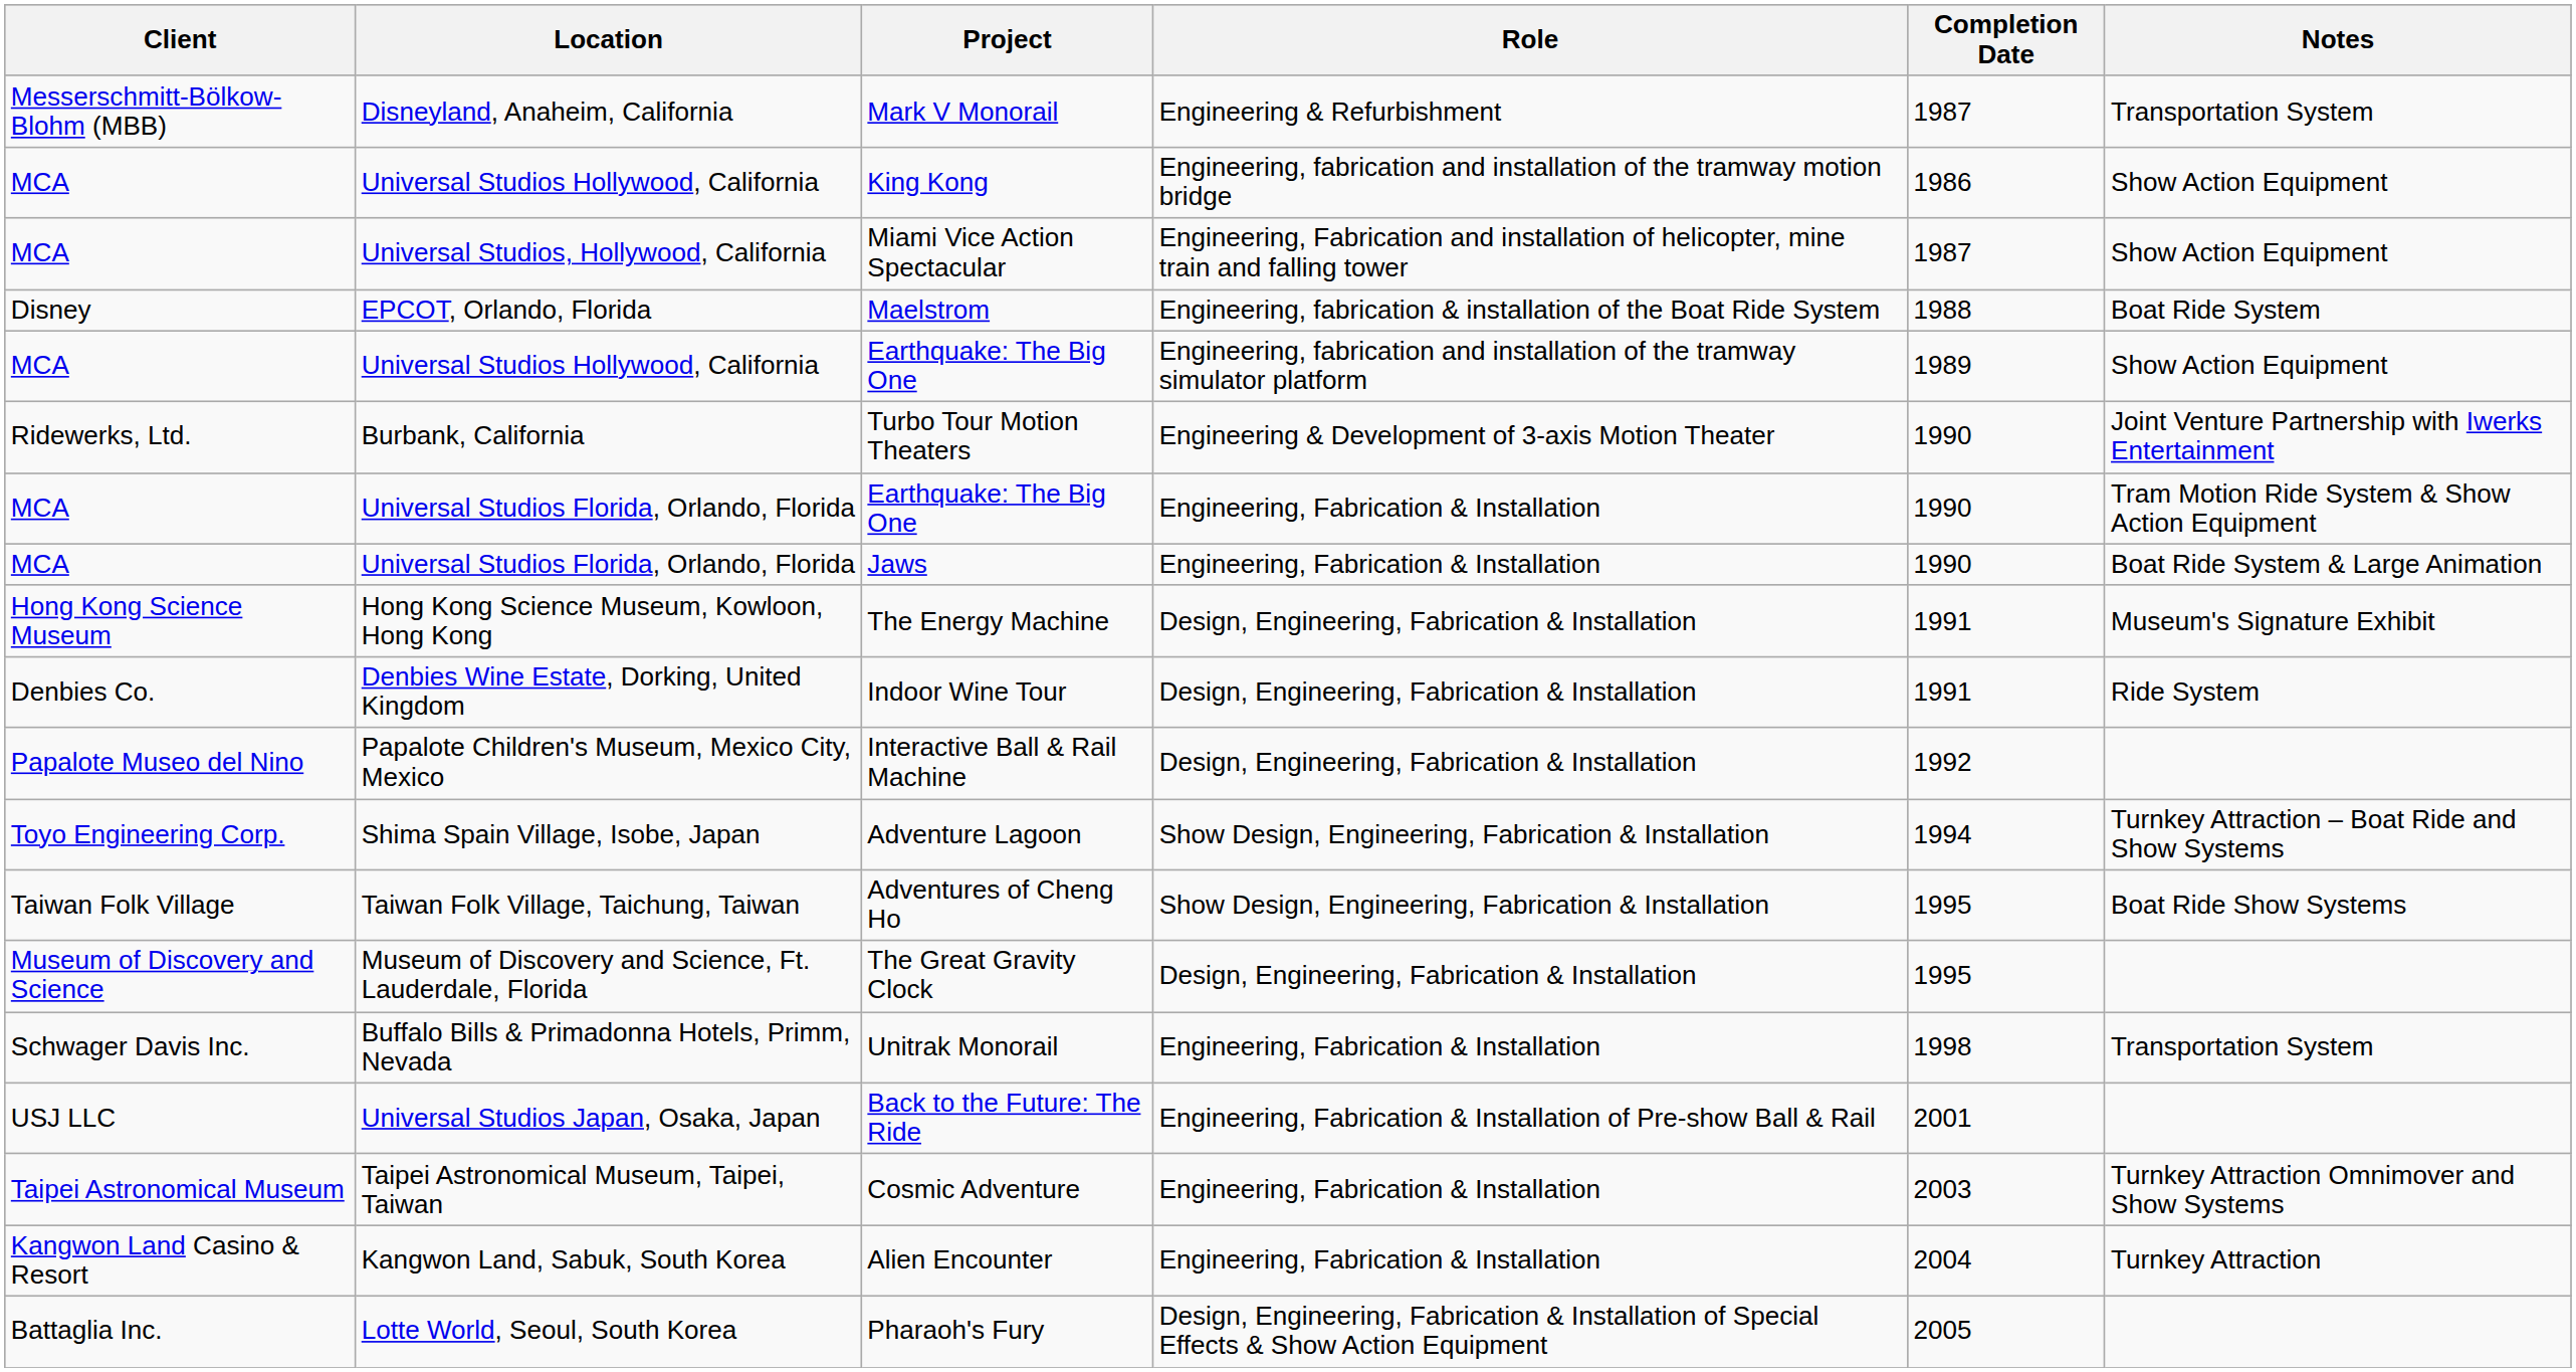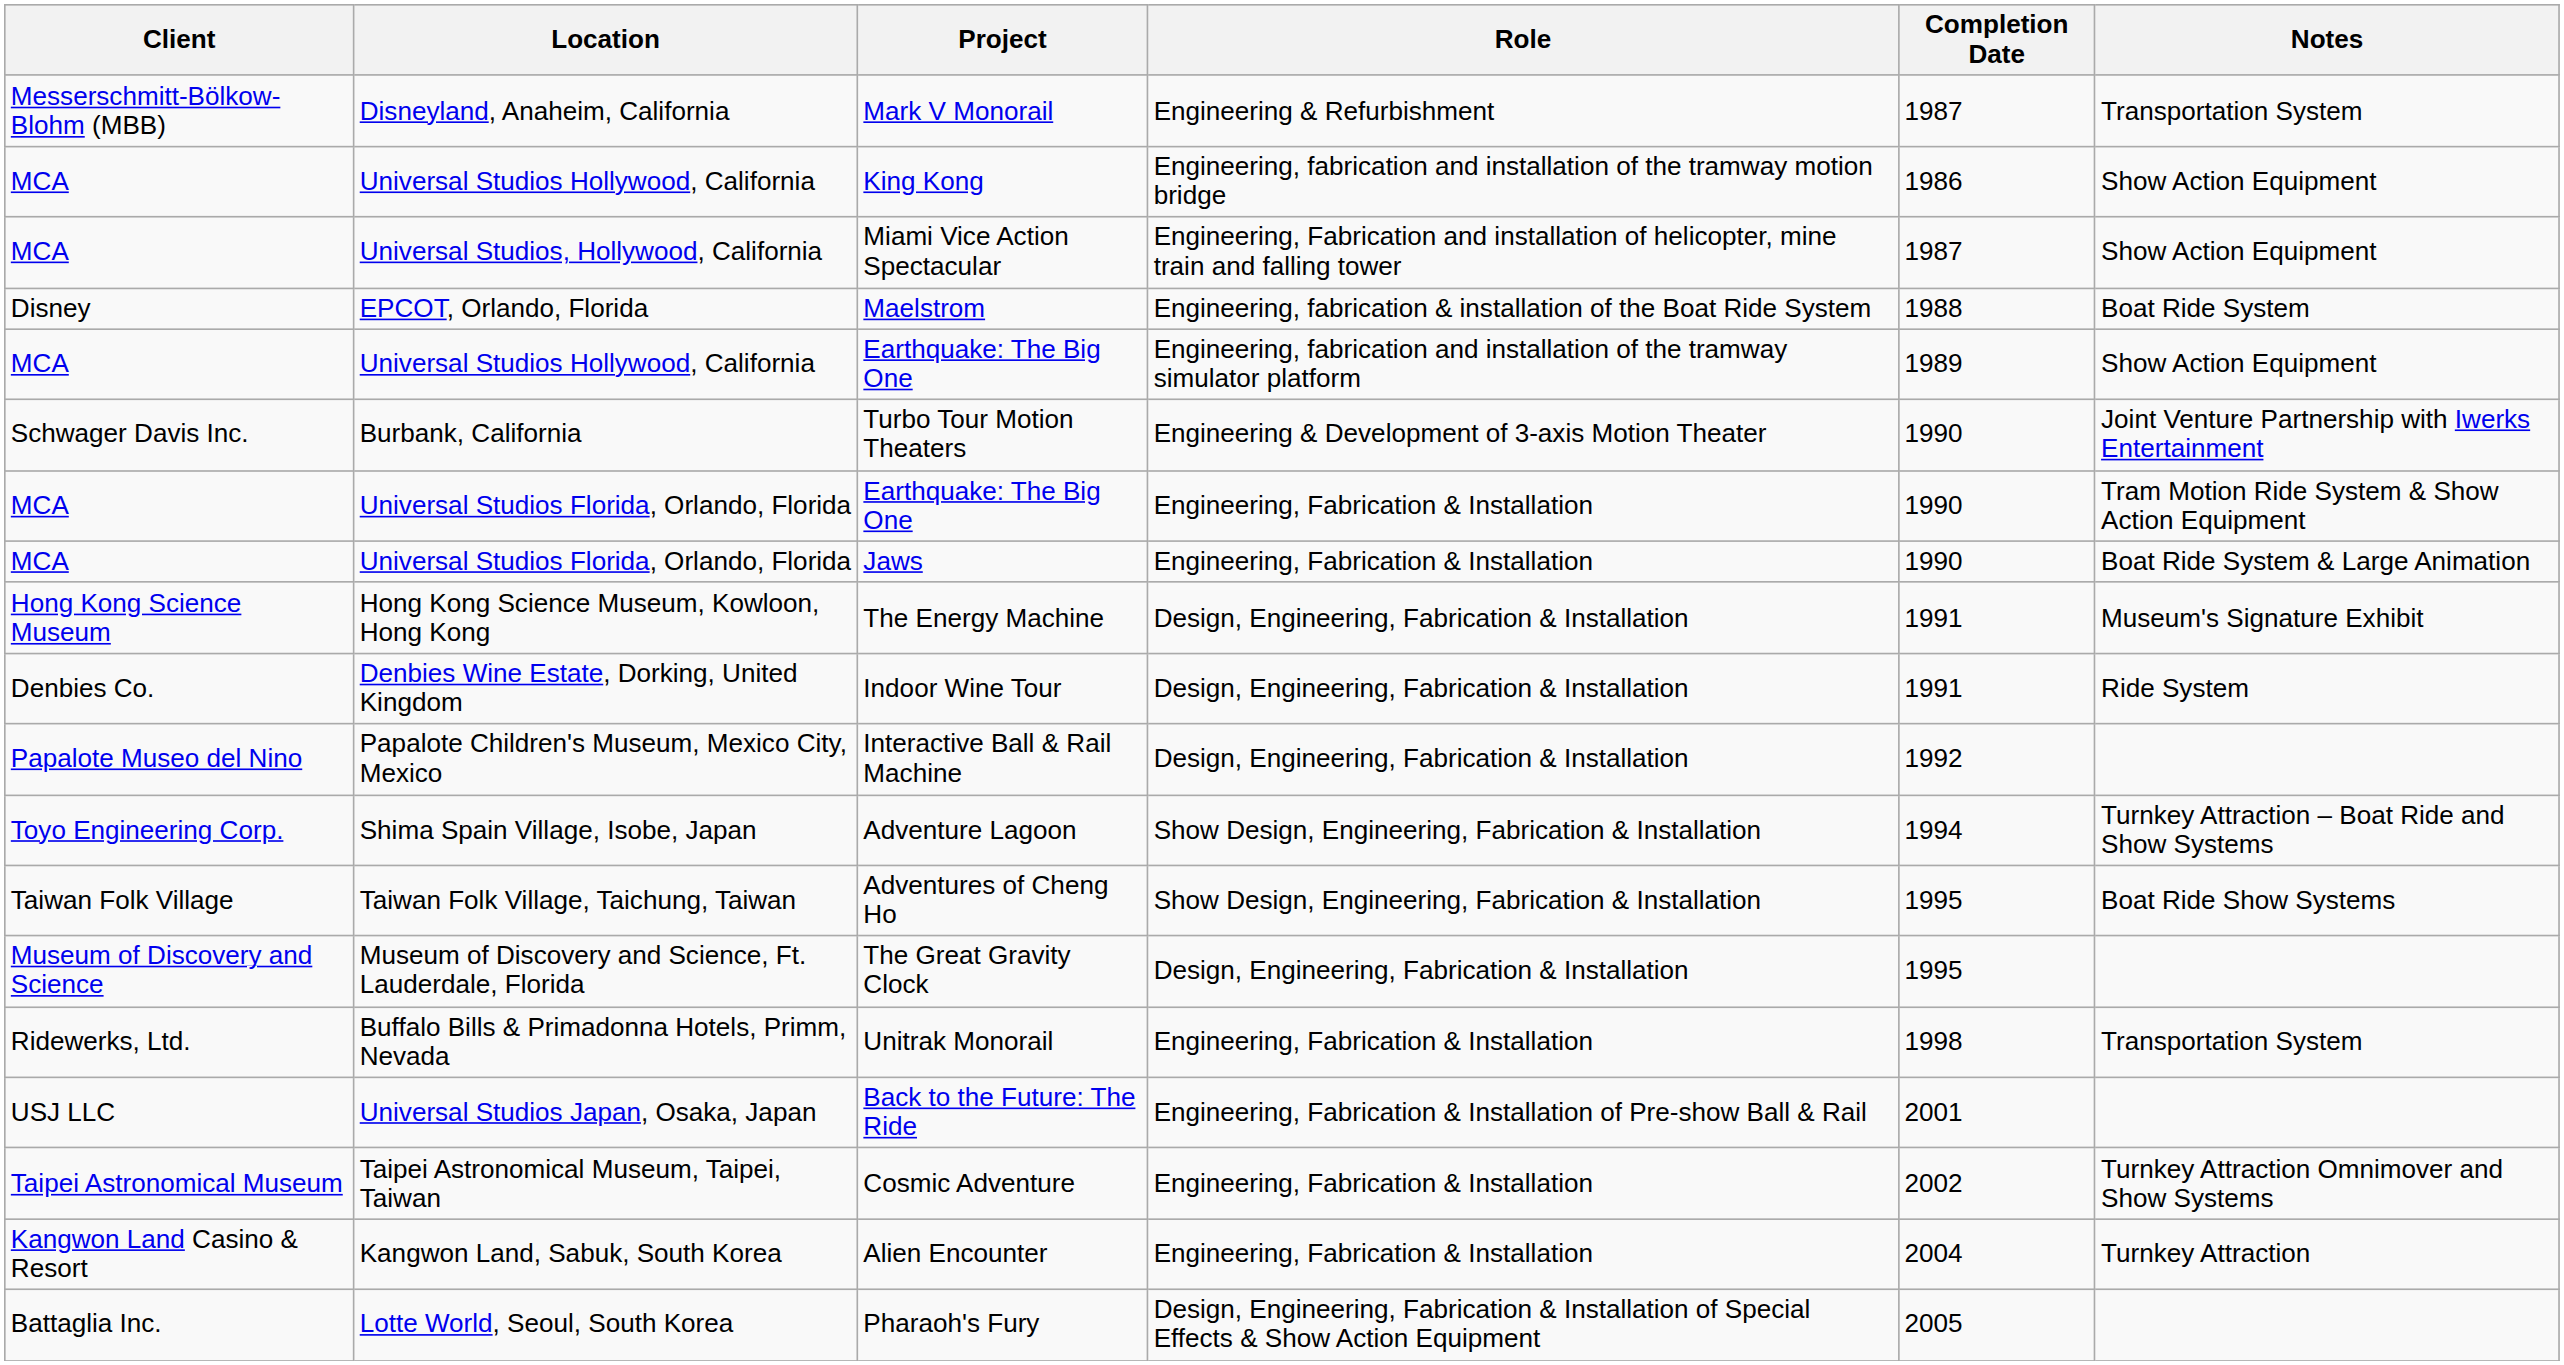Turbo Tour Motion Theaters | Client: Ridewerks, Ltd. -> Schwager Davis Inc.
Unitrak Monorail | Client: Schwager Davis Inc. -> Ridewerks, Ltd.
Cosmic Adventure | Completion Date: 2003 -> 2002
